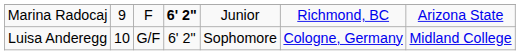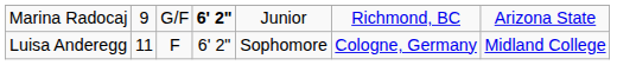Marina Radocaj | column 3: F -> G/F
Luisa Anderegg | column 2: 10 -> 11
Luisa Anderegg | column 3: G/F -> F
